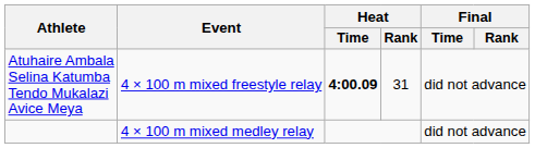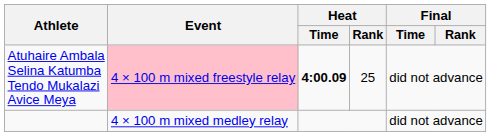Atuhaire Ambala Selina Katumba Tendo Mukalazi Avice Meya | Event: no background -> pink background
Atuhaire Ambala Selina Katumba Tendo Mukalazi Avice Meya | Heat / Rank: 31 -> 25
